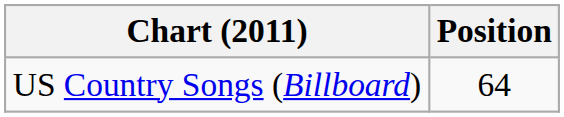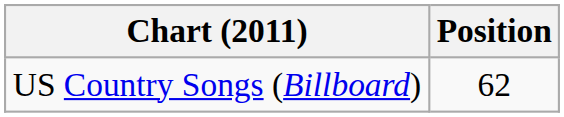US Country Songs (Billboard) | Position: 64 -> 62
